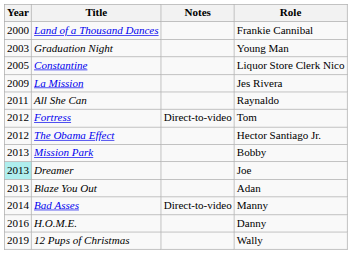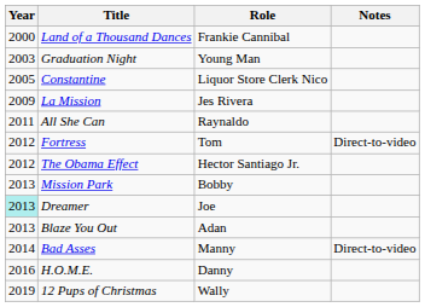columns swapped: Role <-> Notes
